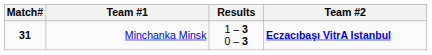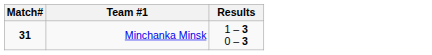- column: Team #2 | Eczacıbaşı VitrA Istanbul
